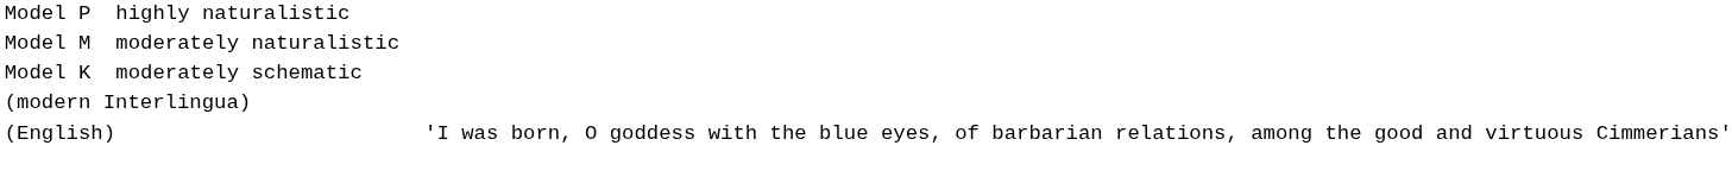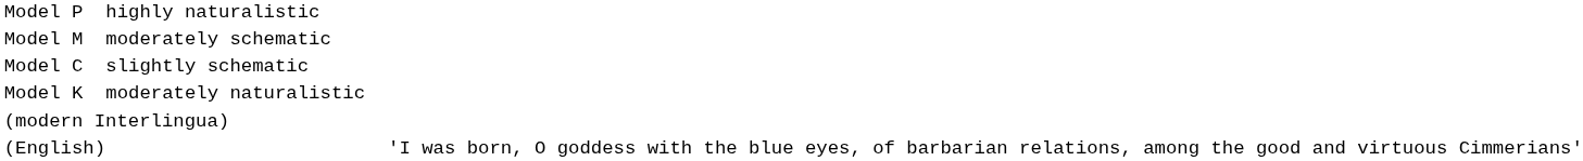Model M | column 4: moderately naturalistic -> moderately schematic
+ row: Model C | slightly schematic
Model K | column 4: moderately schematic -> moderately naturalistic
